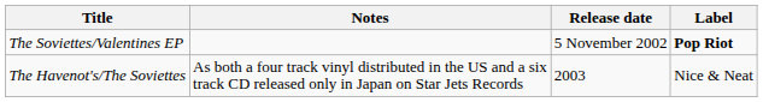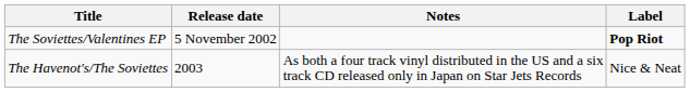columns swapped: Release date <-> Notes
